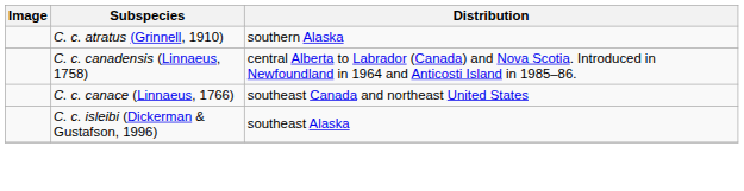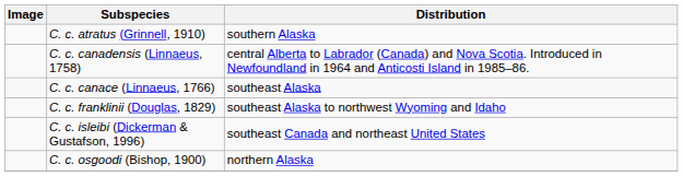C. c. canace (Linnaeus, 1766) | Distribution: southeast Canada and northeast United States -> southeast Alaska
+ row: C. c. franklinii (Douglas, 1829) | southeast Alaska to northwest Wyoming and Idaho
C. c. isleibi (Dickerman & Gustafson, 1996) | Distribution: southeast Alaska -> southeast Canada and northeast United States
+ row: C. c. osgoodi (Bishop, 1900) | northern Alaska
